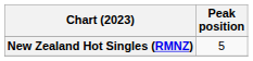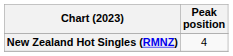New Zealand Hot Singles (RMNZ) | Peak position: 5 -> 4
